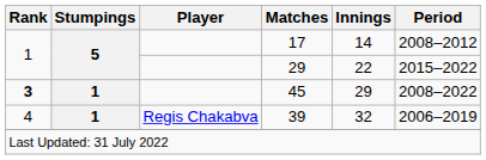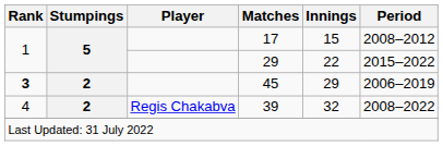17 | Innings: 14 -> 15
45 | Stumpings: 1 -> 2
45 | Period: 2008–2022 -> 2006–2019
39 | Stumpings: 1 -> 2
39 | Period: 2006–2019 -> 2008–2022
